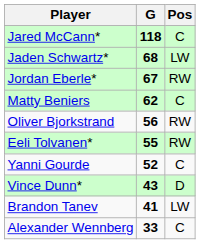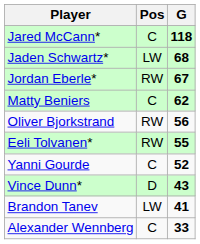columns swapped: Pos <-> G
